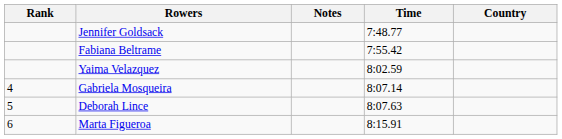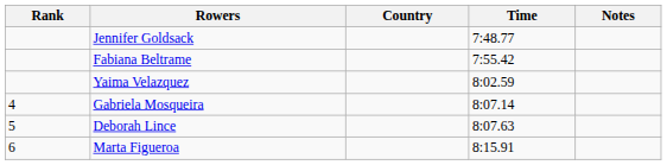columns swapped: Country <-> Notes
